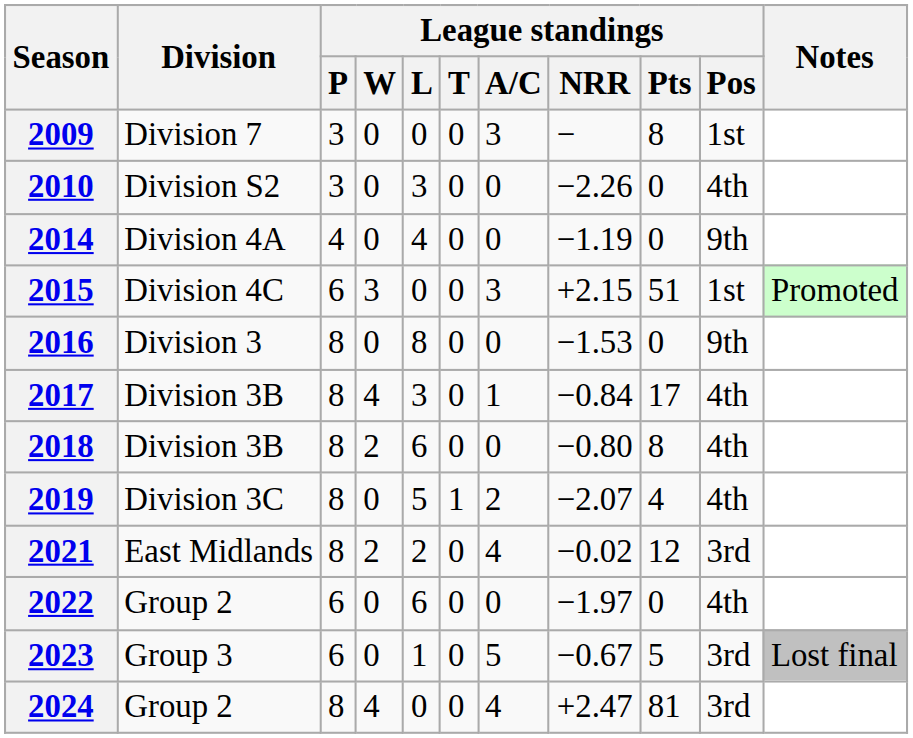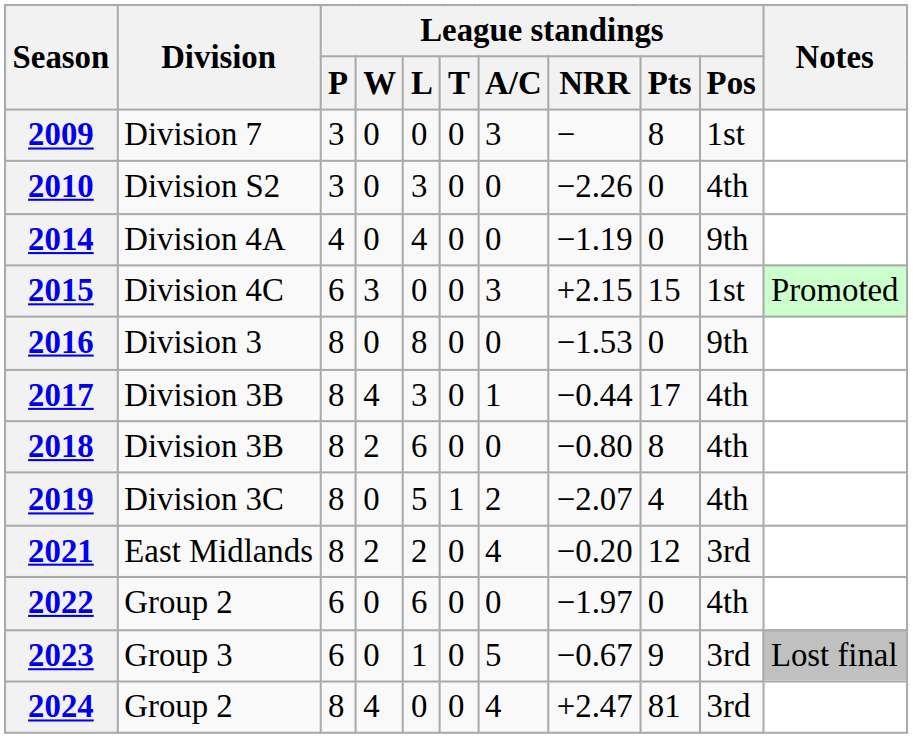2015 | League standings / Pts: 51 -> 15
2017 | League standings / NRR: −0.84 -> −0.44
2021 | League standings / NRR: −0.02 -> −0.20
2023 | League standings / Pts: 5 -> 9
